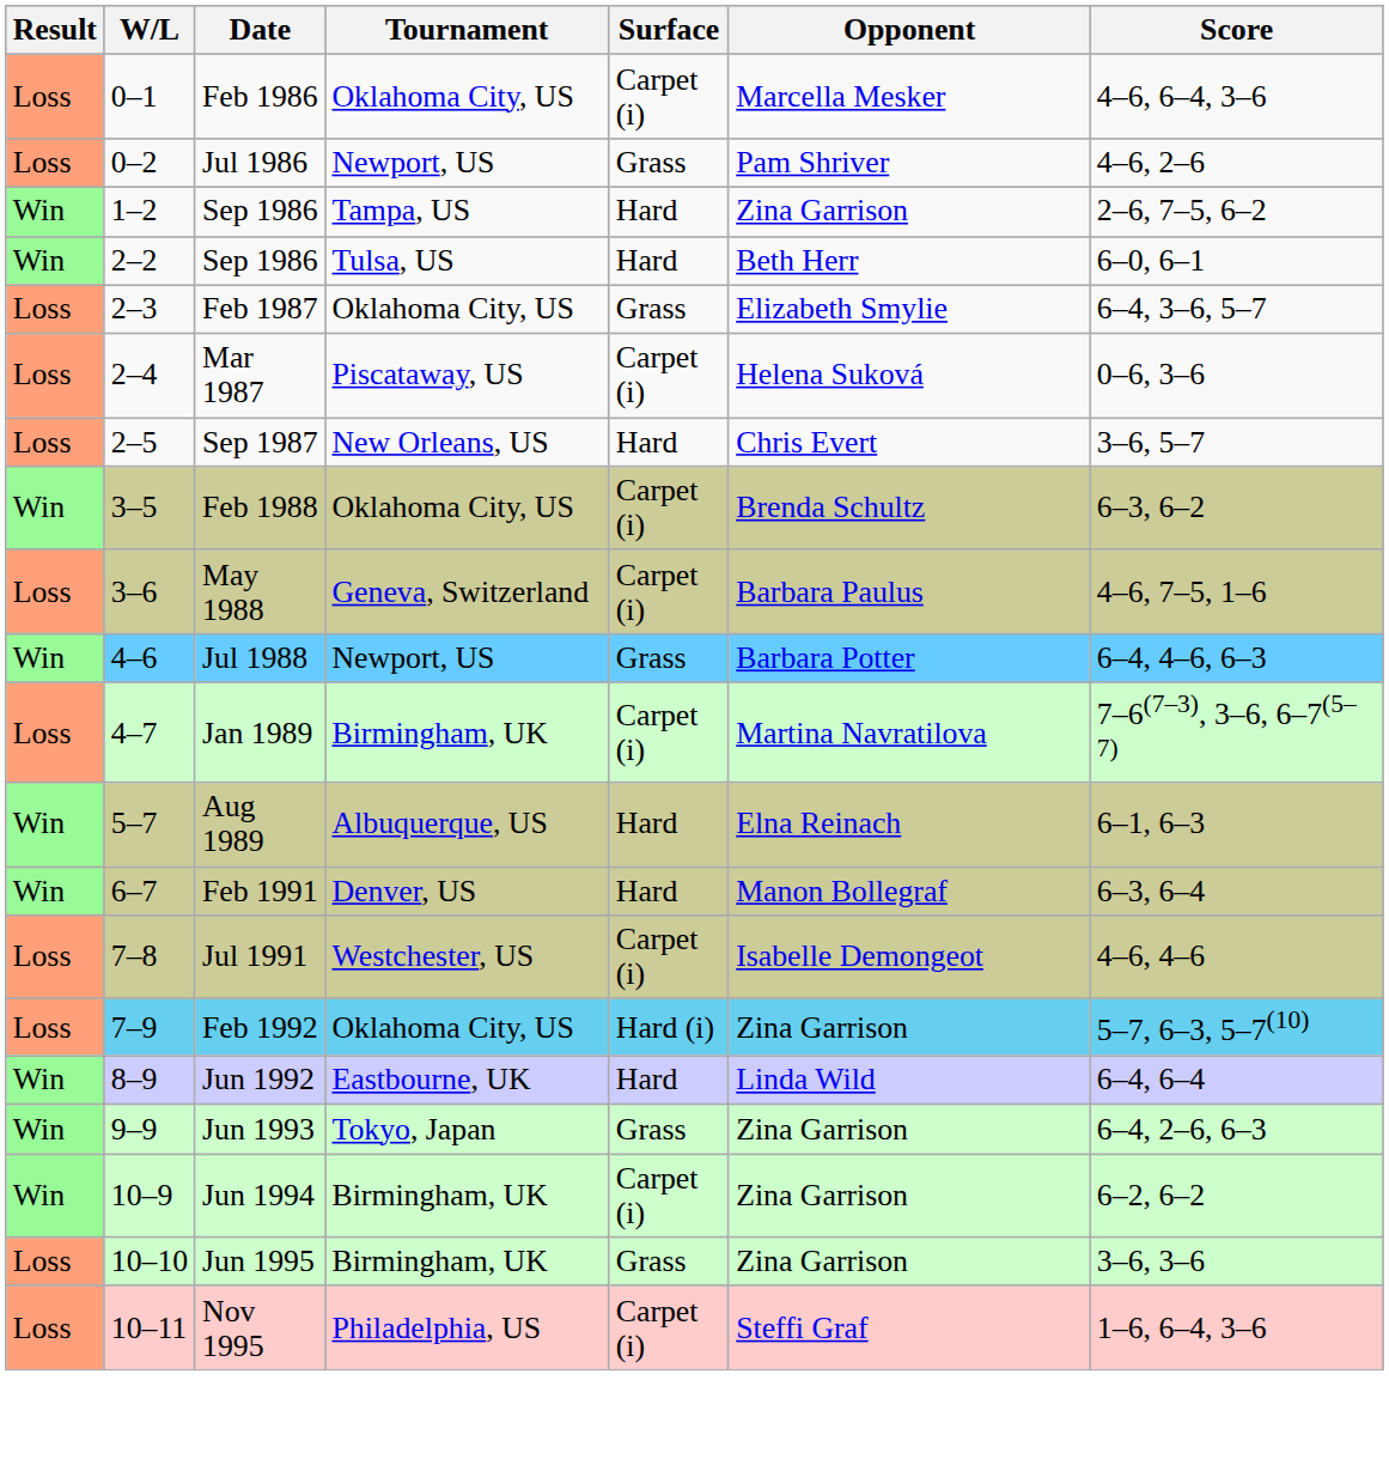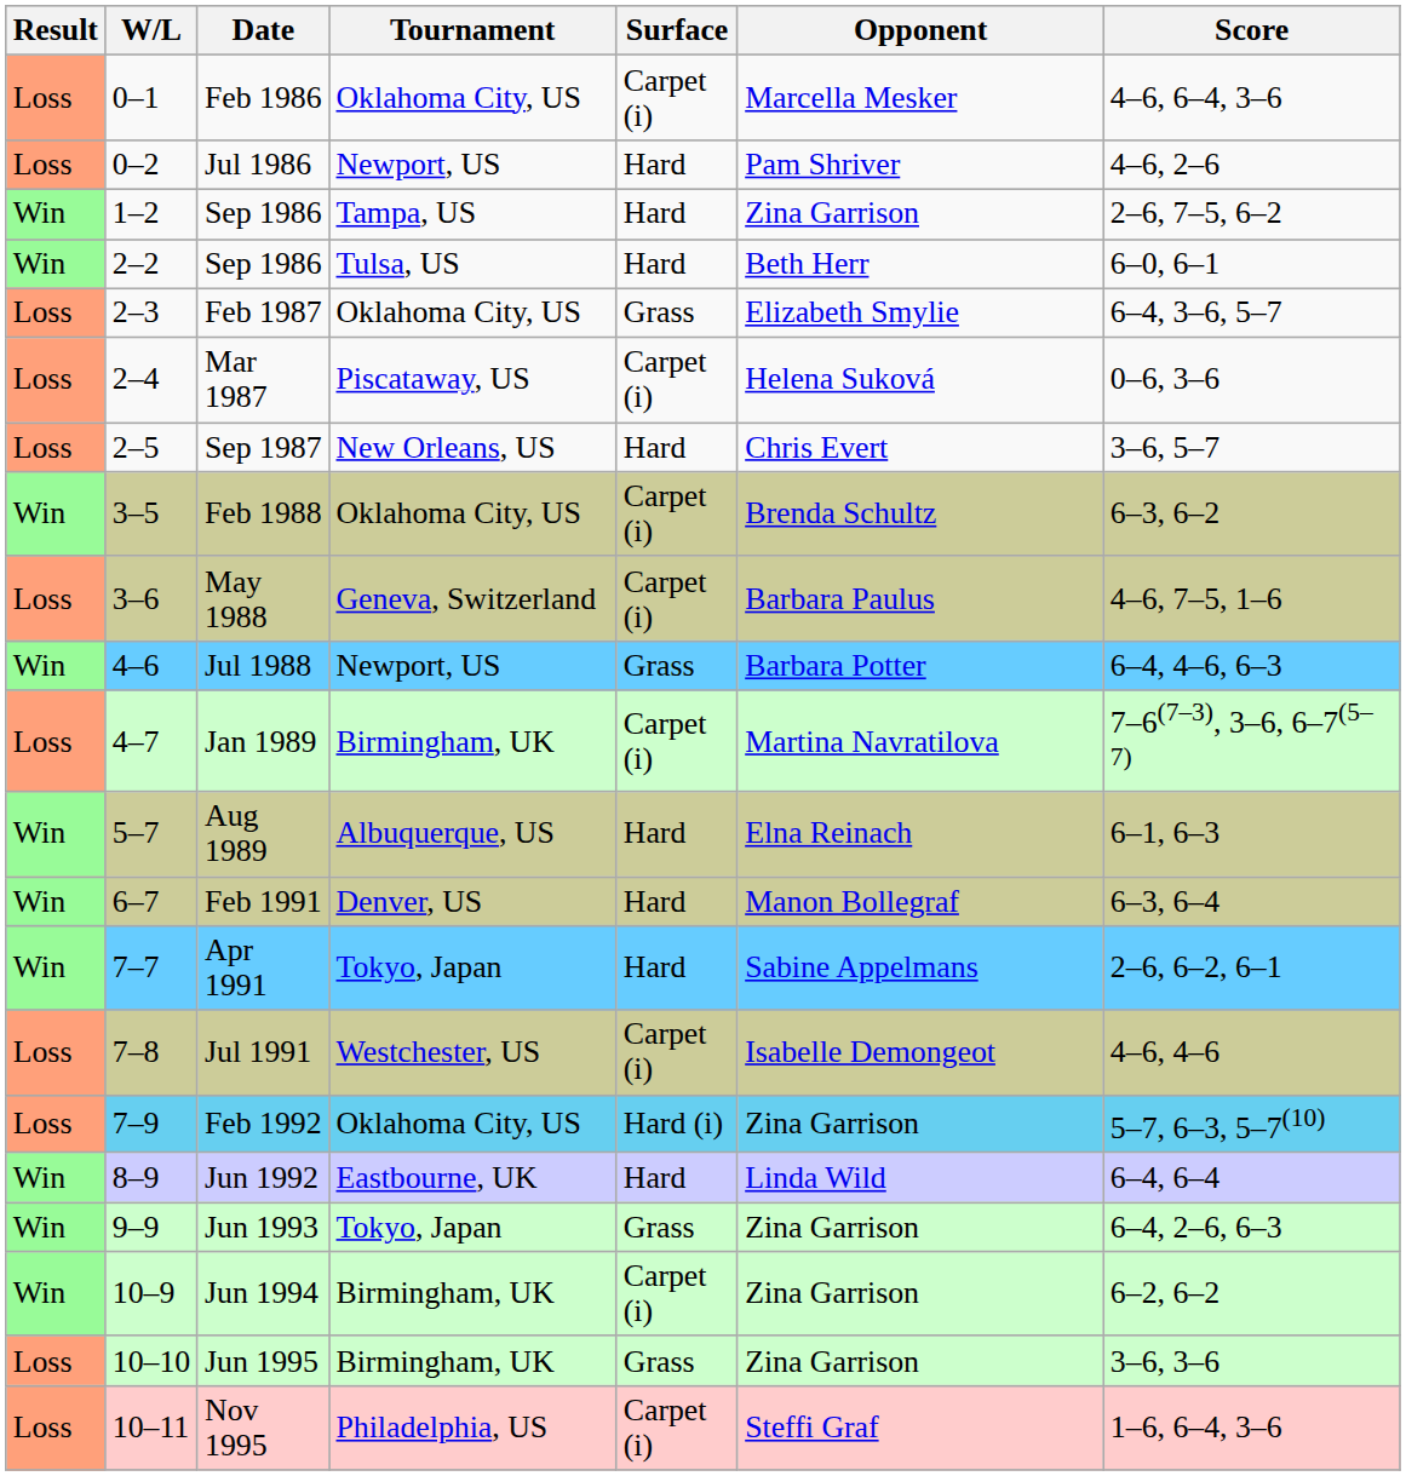Jul 1986 | Surface: Grass -> Hard
+ row: Win | 7–7 | Apr 1991 | Tokyo, Japan | Hard | Sabine Appelmans | 2–6, 6–2, 6–1
